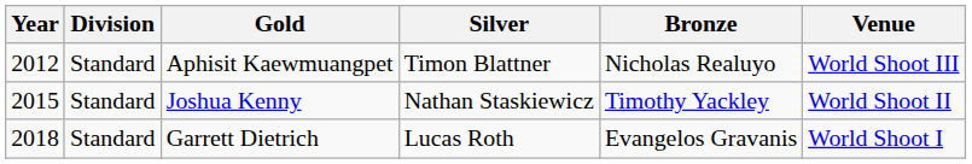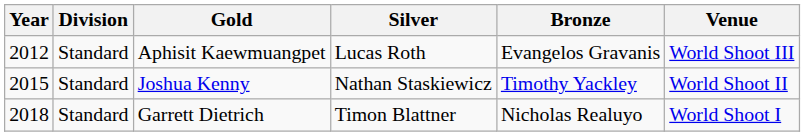Aphisit Kaewmuangpet | Silver: Timon Blattner -> Lucas Roth
Aphisit Kaewmuangpet | Bronze: Nicholas Realuyo -> Evangelos Gravanis
Garrett Dietrich | Silver: Lucas Roth -> Timon Blattner
Garrett Dietrich | Bronze: Evangelos Gravanis -> Nicholas Realuyo
